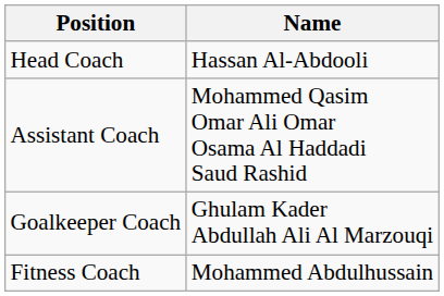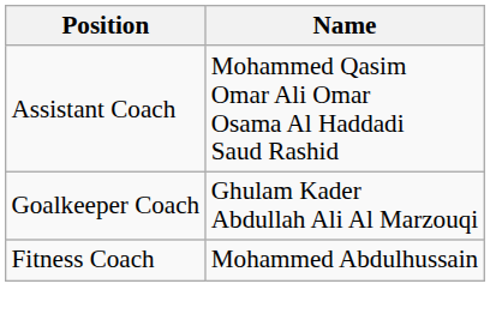- row: Head Coach | Hassan Al-Abdooli
